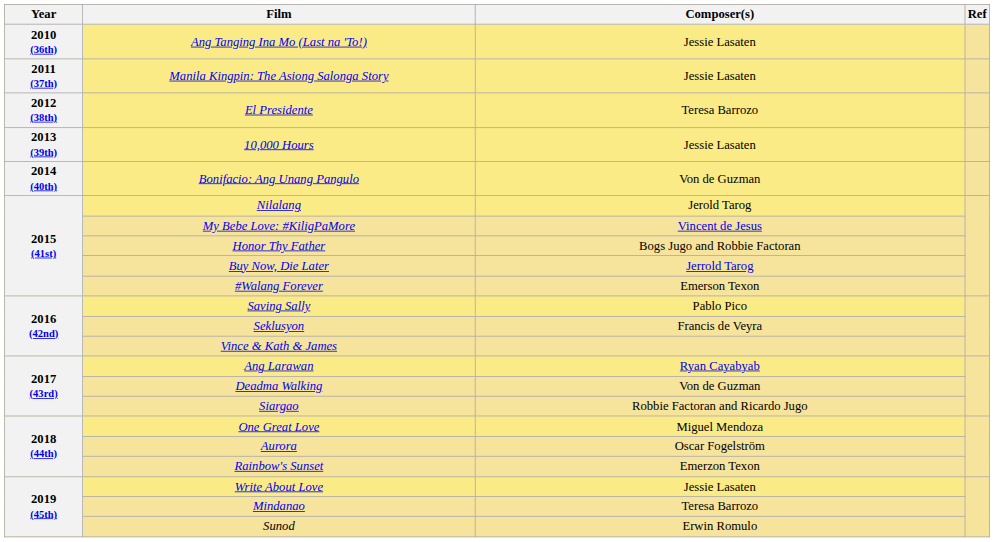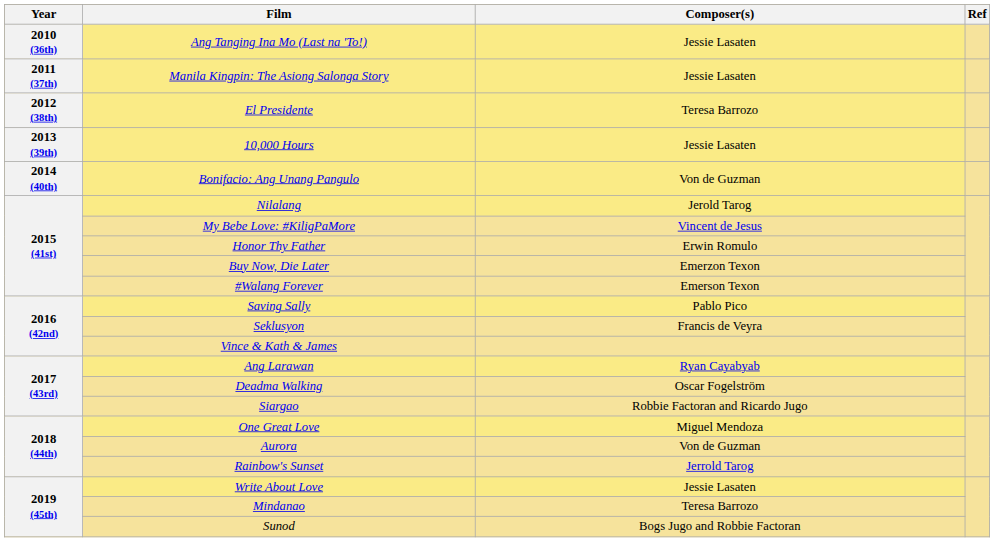Honor Thy Father | Composer(s): Bogs Jugo and Robbie Factoran -> Erwin Romulo
Buy Now, Die Later | Composer(s): Jerrold Tarog -> Emerzon Texon
Deadma Walking | Composer(s): Von de Guzman -> Oscar Fogelström
Aurora | Composer(s): Oscar Fogelström -> Von de Guzman
Rainbow's Sunset | Composer(s): Emerzon Texon -> Jerrold Tarog
Sunod | Composer(s): Erwin Romulo -> Bogs Jugo and Robbie Factoran
